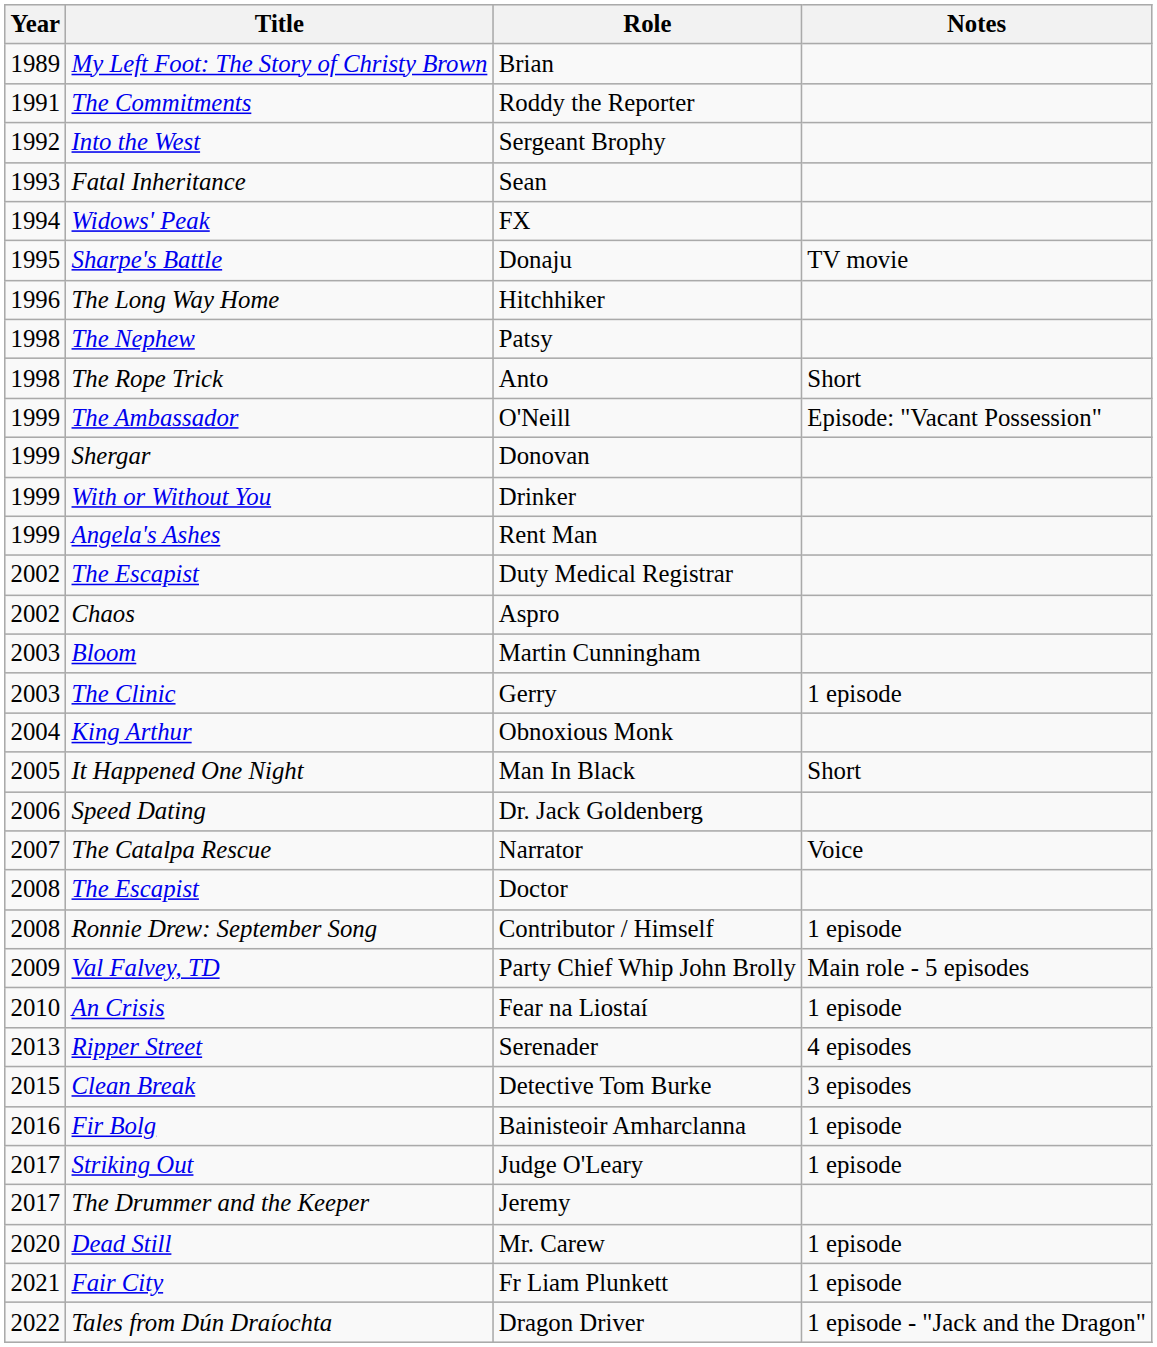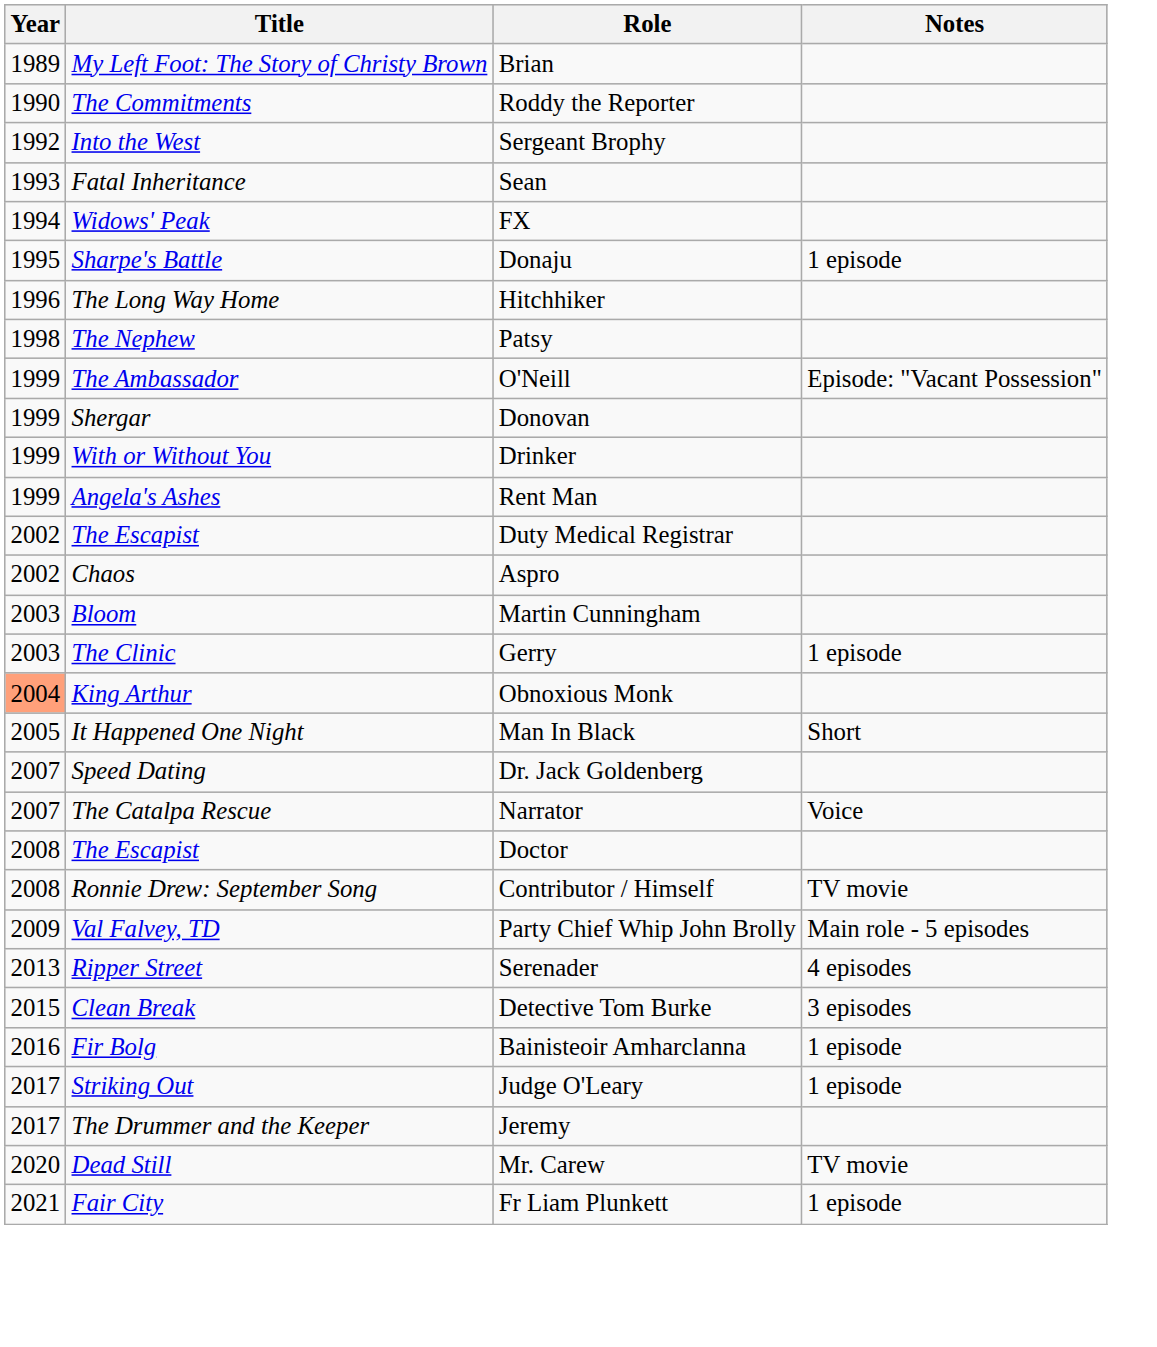Roddy the Reporter | Year: 1991 -> 1990
Donaju | Notes: TV movie -> 1 episode
- row: 1998 | The Rope Trick | Anto | Short
Obnoxious Monk | Year: no background -> lightsalmon background
Dr. Jack Goldenberg | Year: 2006 -> 2007
Contributor / Himself | Notes: 1 episode -> TV movie
- row: 2010 | An Crisis | Fear na Liostaí | 1 episode
Mr. Carew | Notes: 1 episode -> TV movie
- row: 2022 | Tales from Dún Draíochta | Dragon Driver | 1 episode - "Jack and the Dragon"
